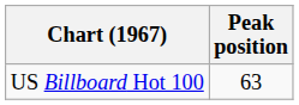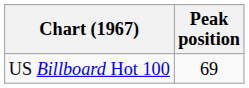US Billboard Hot 100 | Peak position: 63 -> 69
